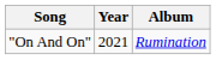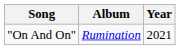columns swapped: Year <-> Album
